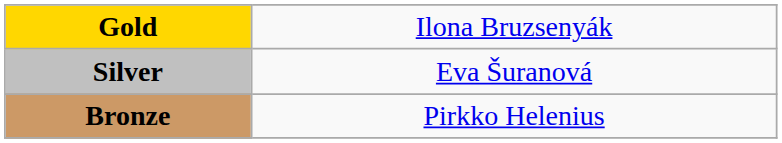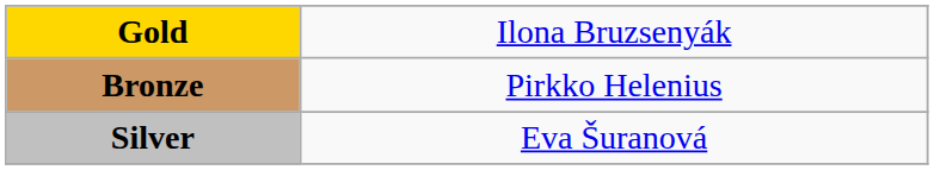rows swapped: Silver <-> Bronze
